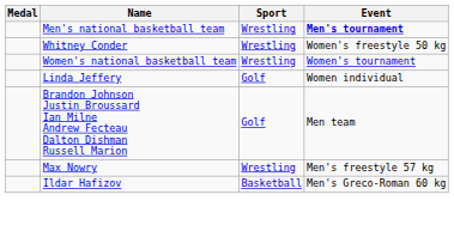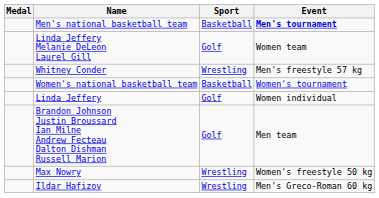Men's national basketball team | Sport: Wrestling -> Basketball
+ row: Linda Jeffery Melanie DeLeon Laurel Gill | Golf | Women team
Whitney Conder | Event: Women's freestyle 50 kg -> Men's freestyle 57 kg
Women's national basketball team | Sport: Wrestling -> Basketball
Max Nowry | Event: Men's freestyle 57 kg -> Women's freestyle 50 kg
Ildar Hafizov | Sport: Basketball -> Wrestling
